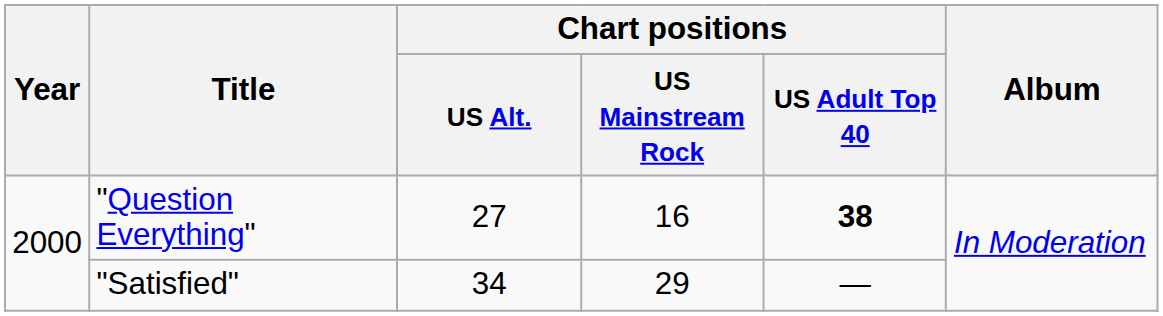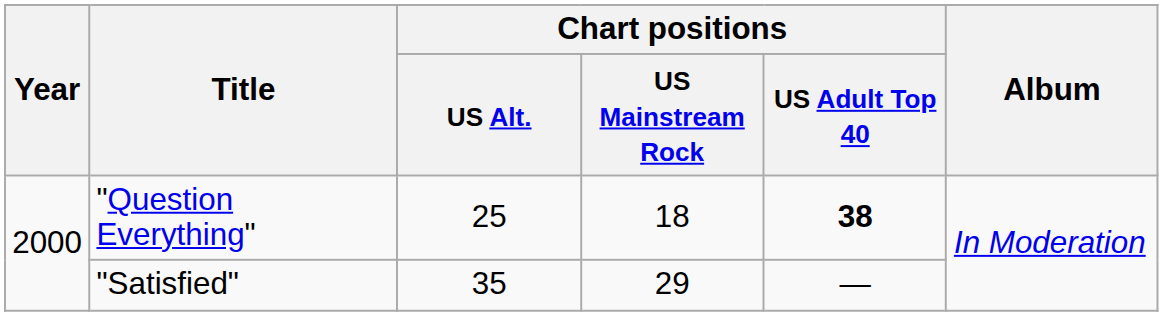"Question Everything" | Chart positions / US Alt.: 27 -> 25
"Question Everything" | Chart positions / US Mainstream Rock: 16 -> 18
"Satisfied" | Chart positions / US Alt.: 34 -> 35
